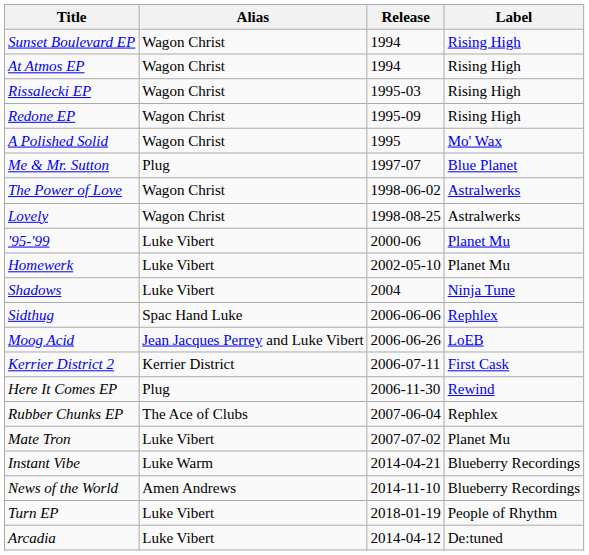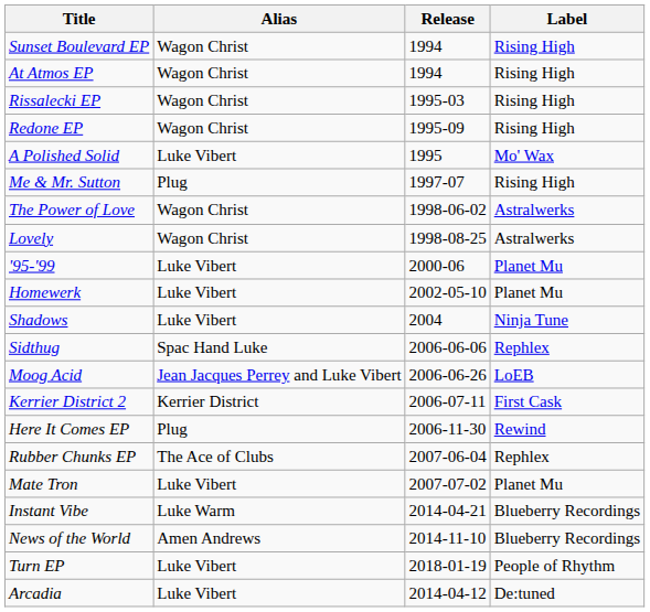A Polished Solid | Alias: Wagon Christ -> Luke Vibert
Me & Mr. Sutton | Label: Blue Planet -> Rising High
